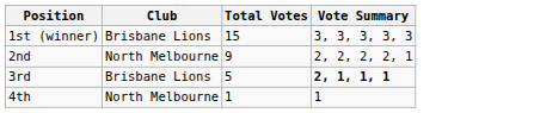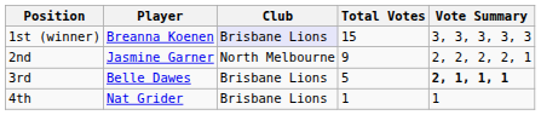+ column: Player | Breanna Koenen | Jasmine Garner | Belle Dawes | Nat Grider
1st (winner) | Club: no background -> lavender background
4th | Club: North Melbourne -> Brisbane Lions
